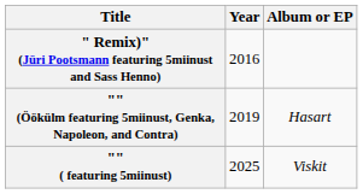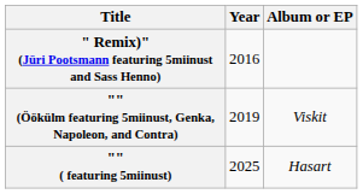"" (Öökülm featuring 5miinust, Genka, Napoleon, and Contra) | Album or EP: Hasart -> Viskit
"" ( featuring 5miinust) | Album or EP: Viskit -> Hasart
